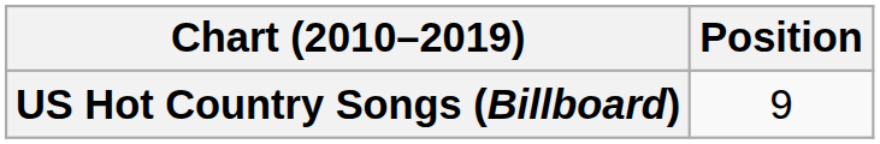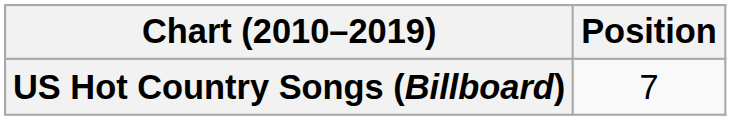US Hot Country Songs (Billboard) | Position: 9 -> 7
